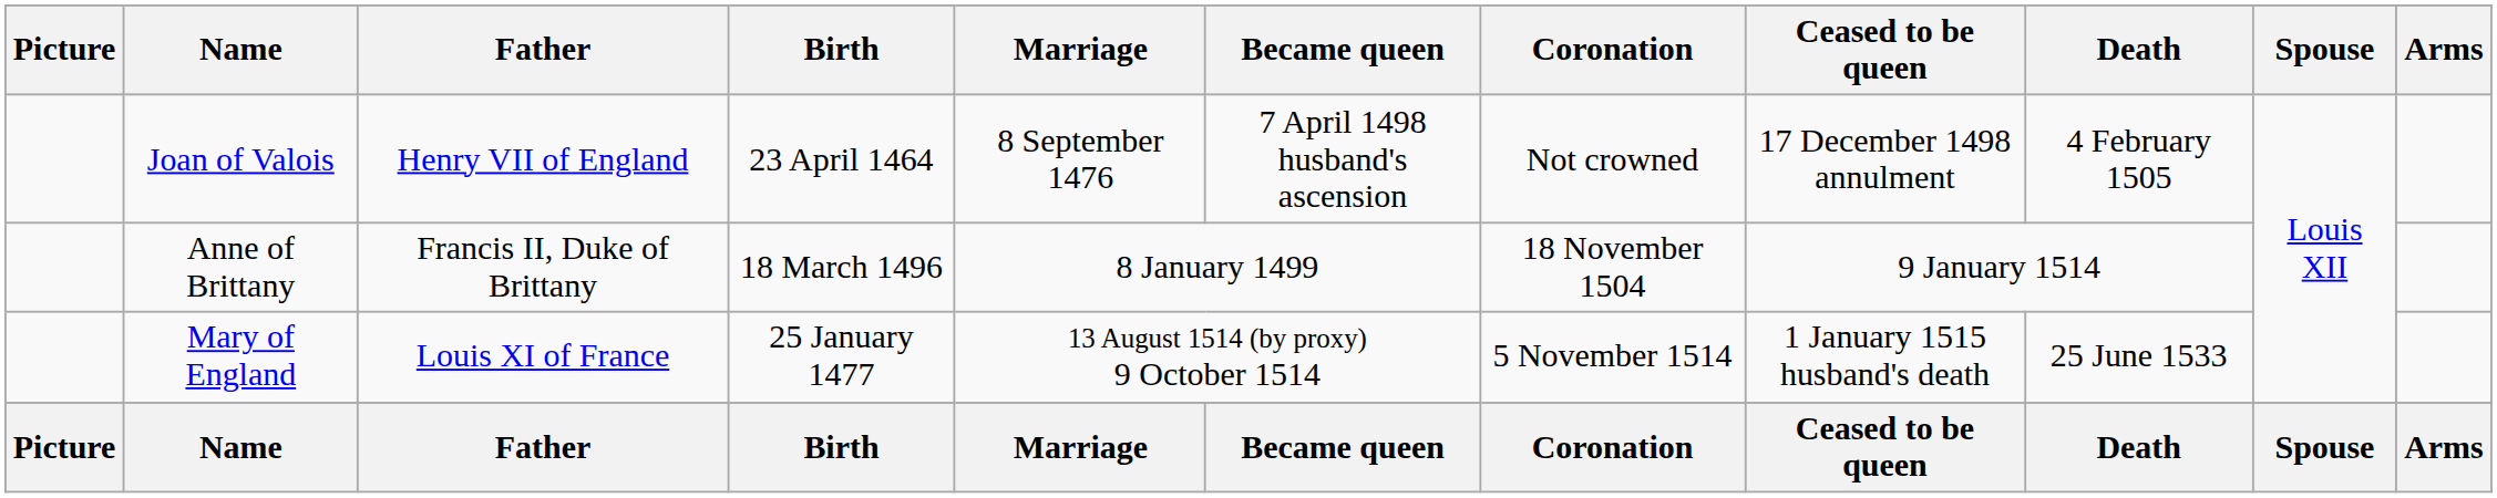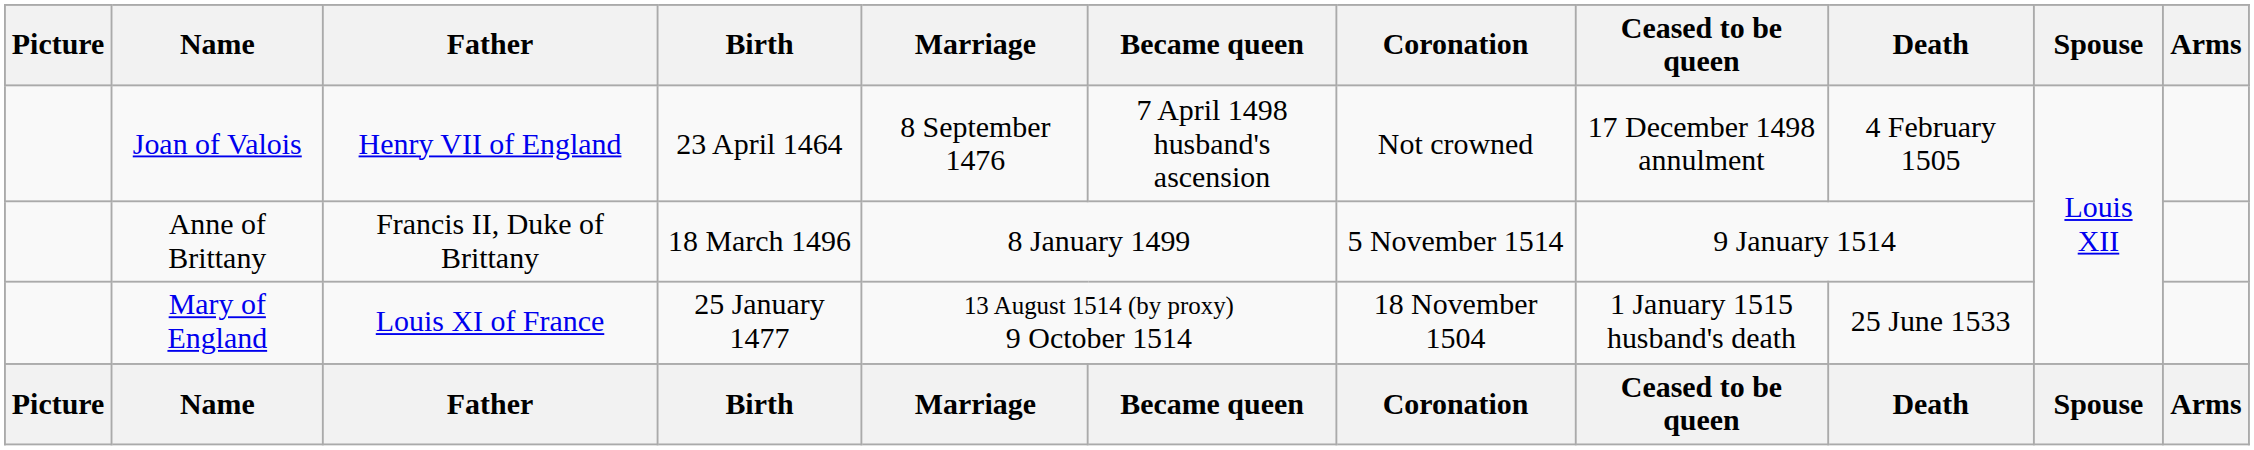Anne of Brittany | Coronation: 18 November 1504 -> 5 November 1514
Mary of England | Coronation: 5 November 1514 -> 18 November 1504
